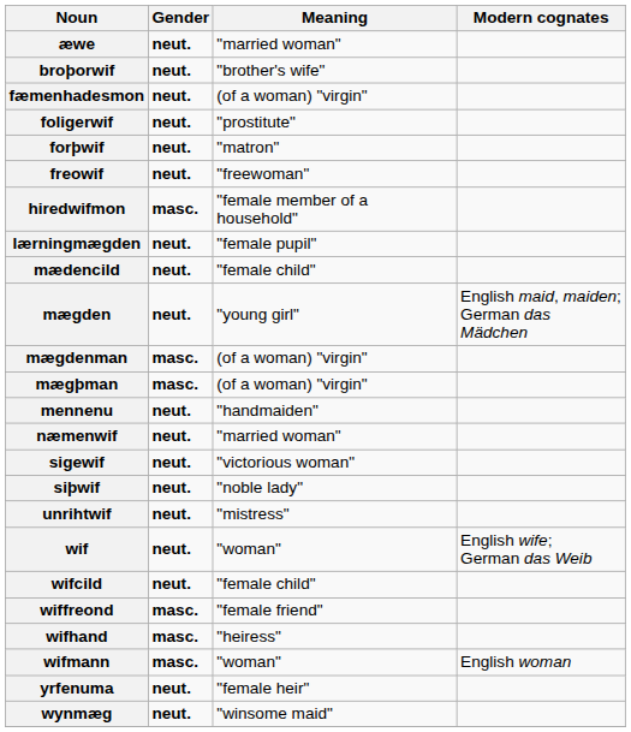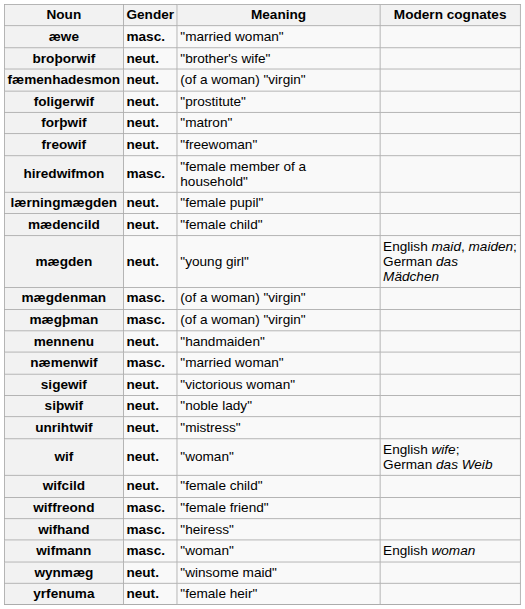æwe | Gender: neut. -> masc.
næmenwif | Gender: neut. -> masc.
rows swapped: wynmæg <-> yrfenuma
